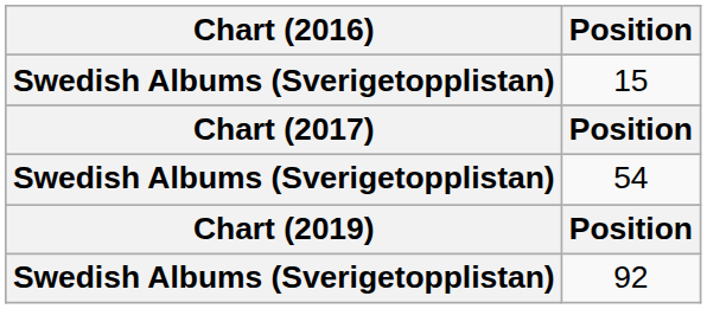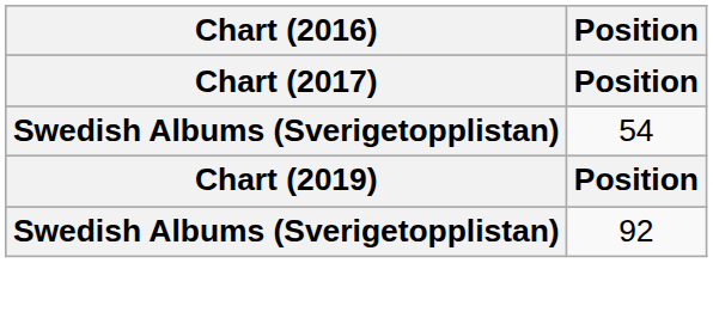- row: Swedish Albums (Sverigetopplistan) | 15
